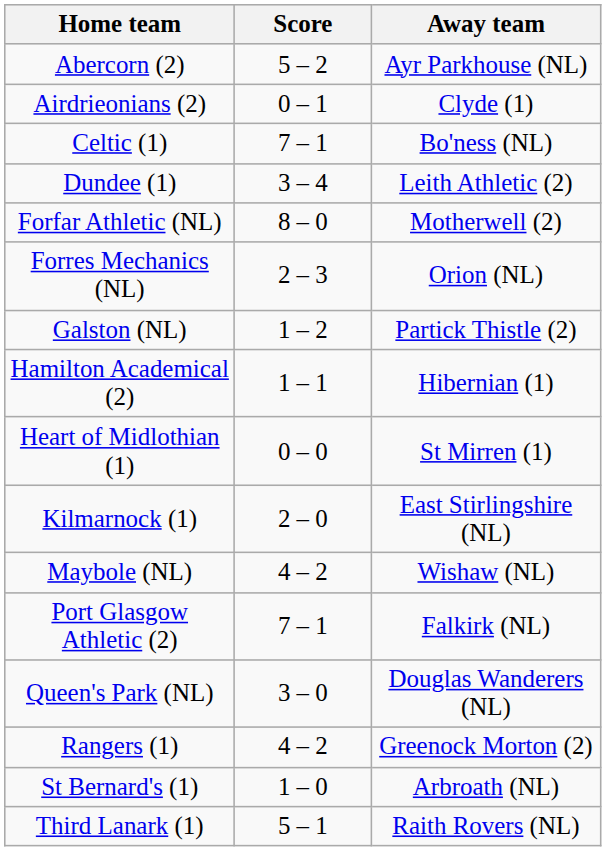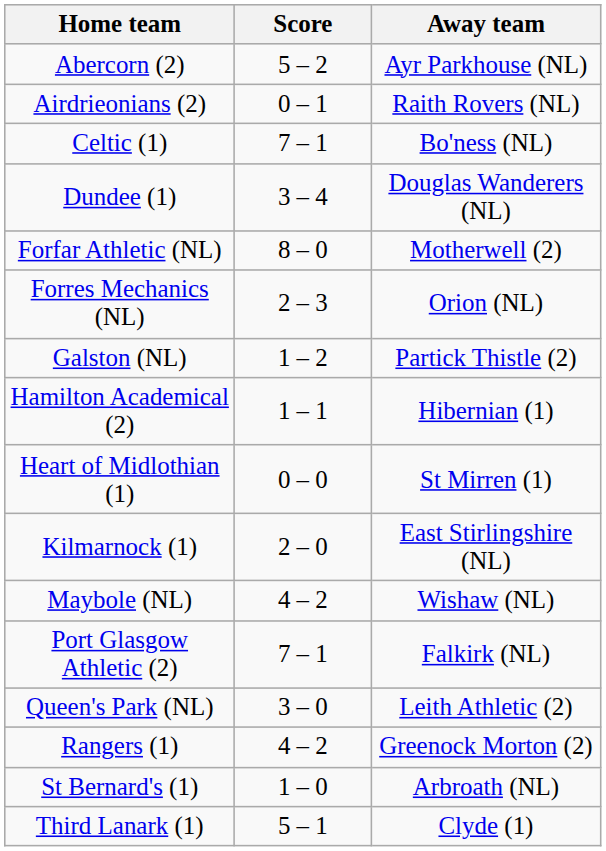Airdrieonians (2) | Away team: Clyde (1) -> Raith Rovers (NL)
Dundee (1) | Away team: Leith Athletic (2) -> Douglas Wanderers (NL)
Queen's Park (NL) | Away team: Douglas Wanderers (NL) -> Leith Athletic (2)
Third Lanark (1) | Away team: Raith Rovers (NL) -> Clyde (1)
